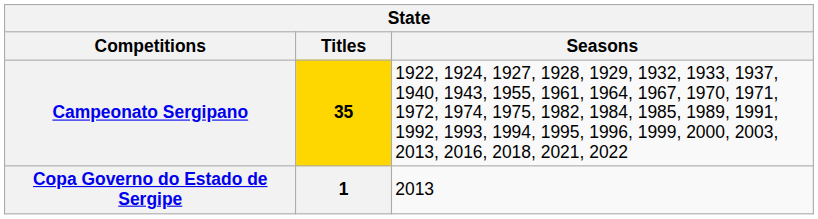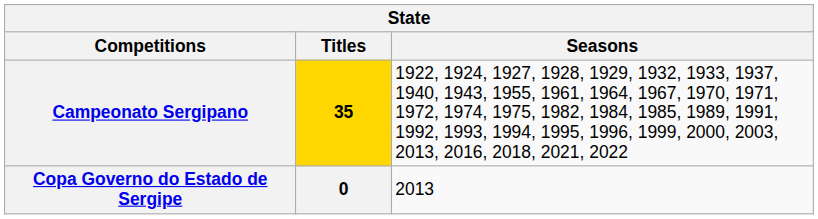Copa Governo do Estado de Sergipe | Titles: 1 -> 0
